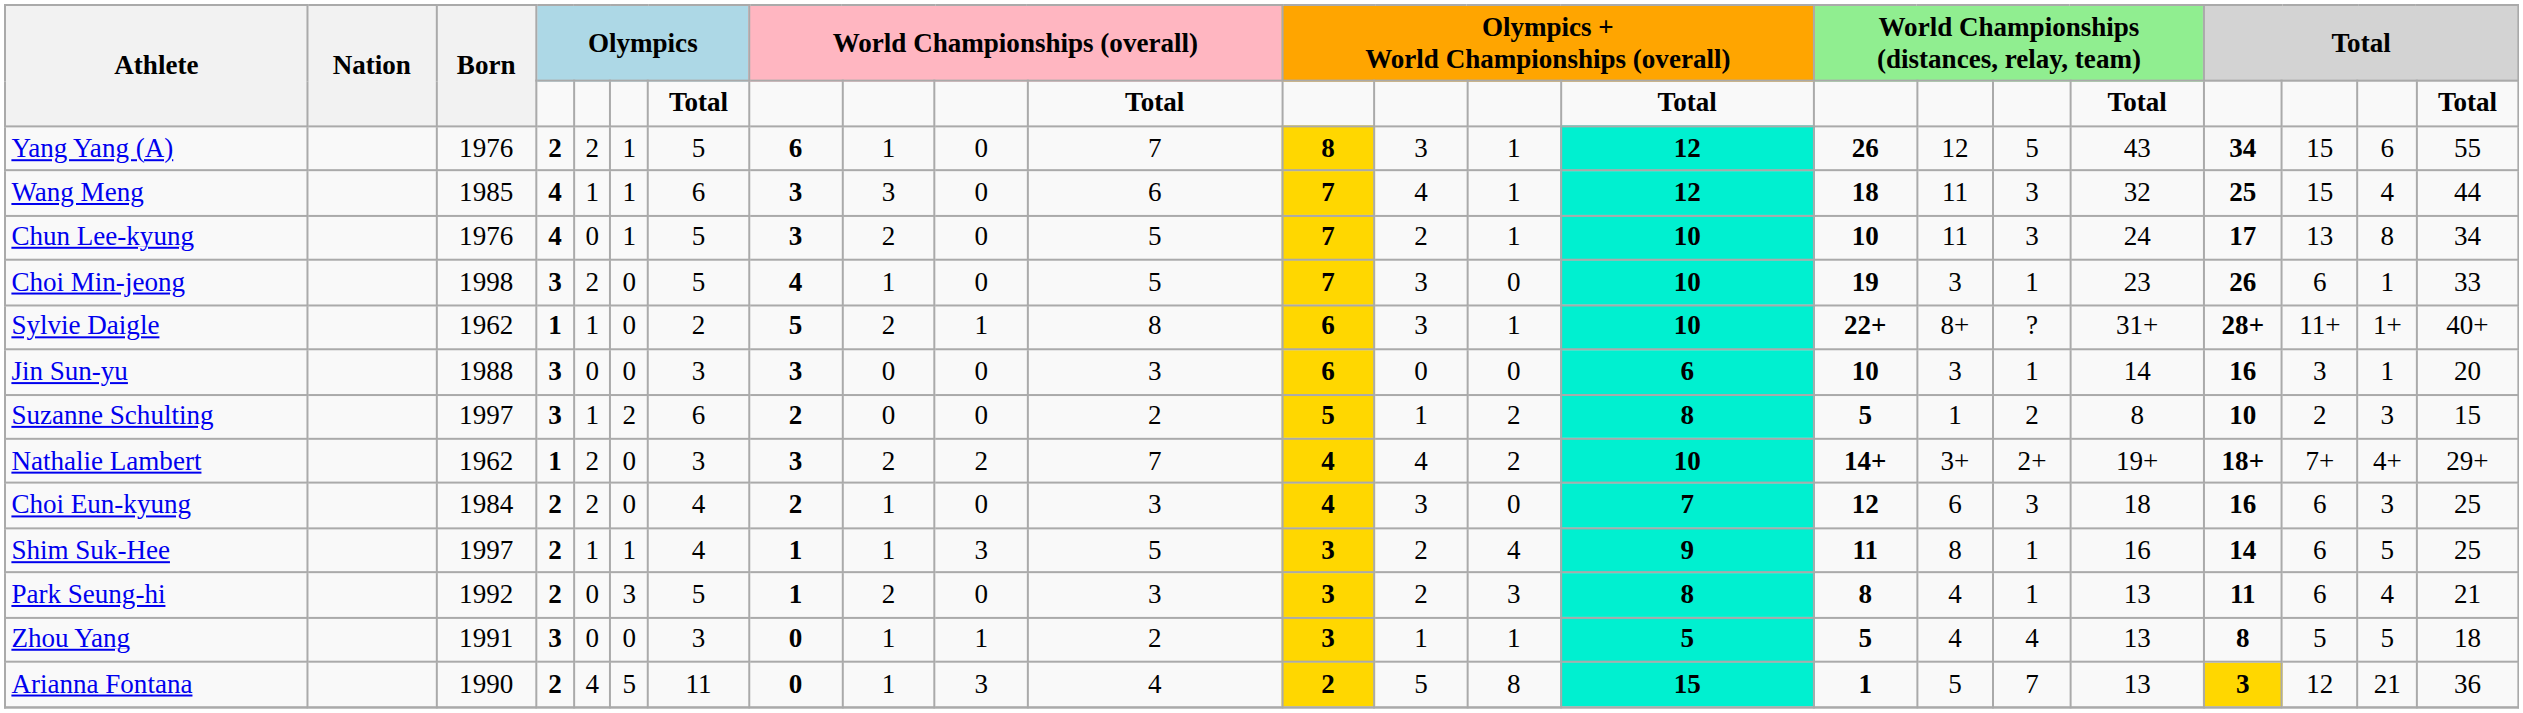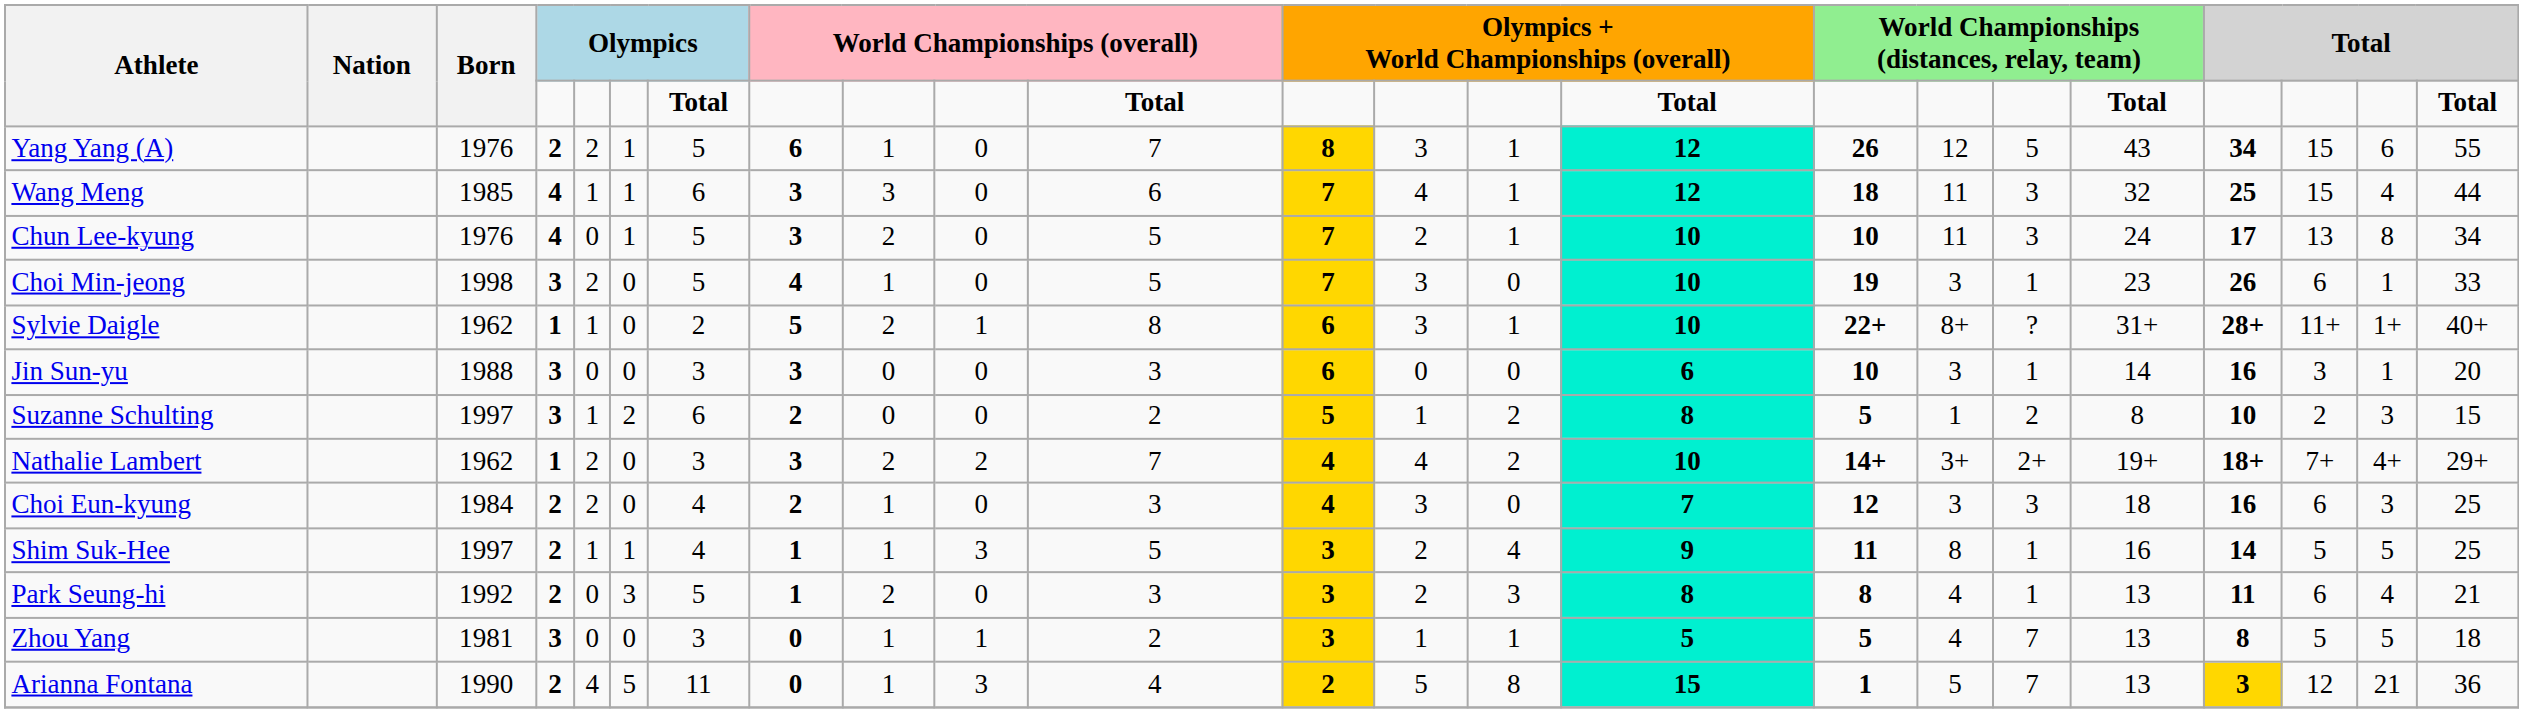Choi Eun-kyung | column 17: 6 -> 3
Shim Suk-Hee | column 21: 6 -> 5
Zhou Yang | Born: 1991 -> 1981
Zhou Yang | column 18: 4 -> 7
